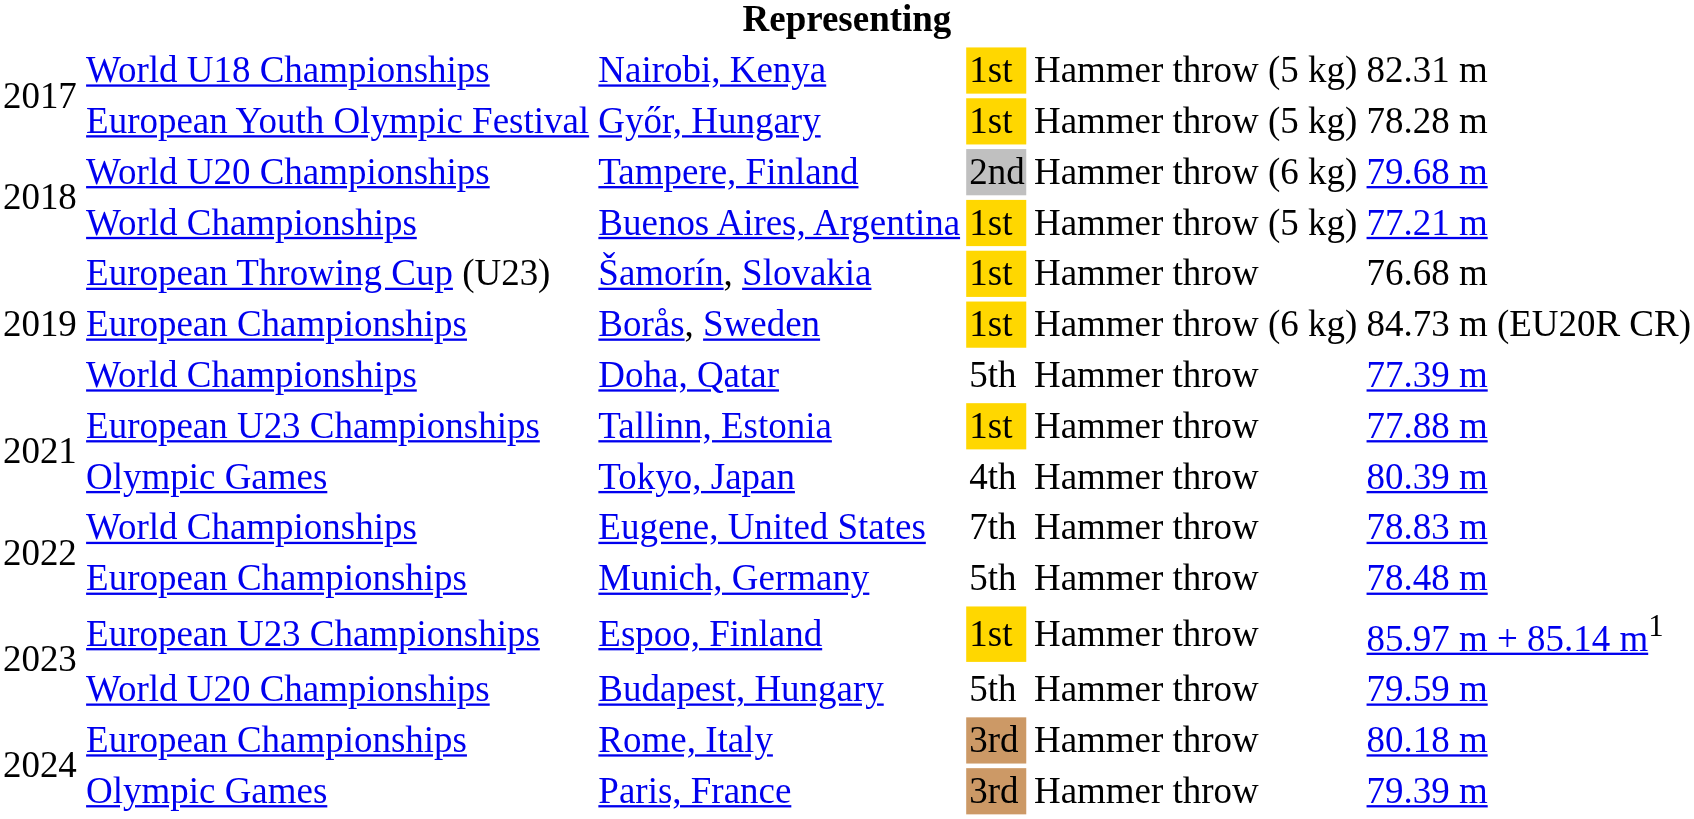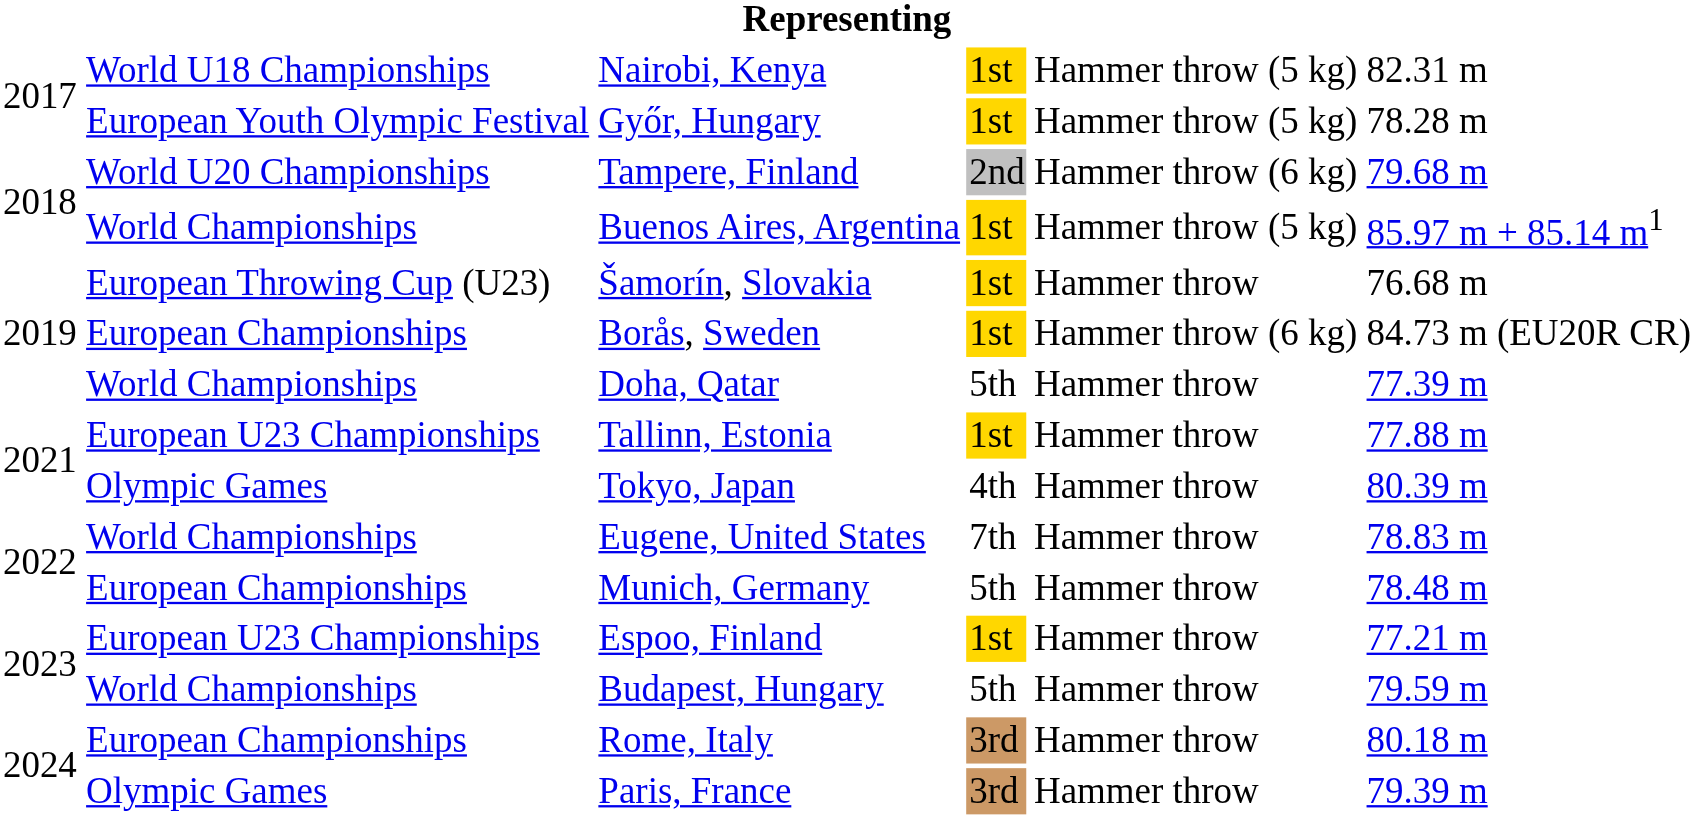Buenos Aires, Argentina | column 6: 77.21 m -> 85.97 m + 85.14 m1
Espoo, Finland | column 6: 85.97 m + 85.14 m1 -> 77.21 m
Budapest, Hungary | column 2: World U20 Championships -> World Championships
